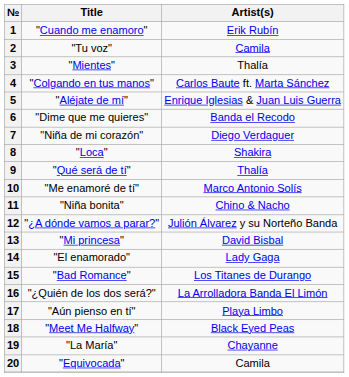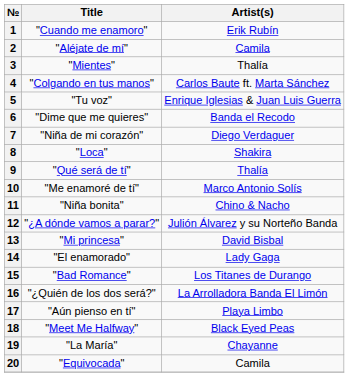2 | Title: "Tu voz" -> "Aléjate de mí"
5 | Title: "Aléjate de mí" -> "Tu voz"
